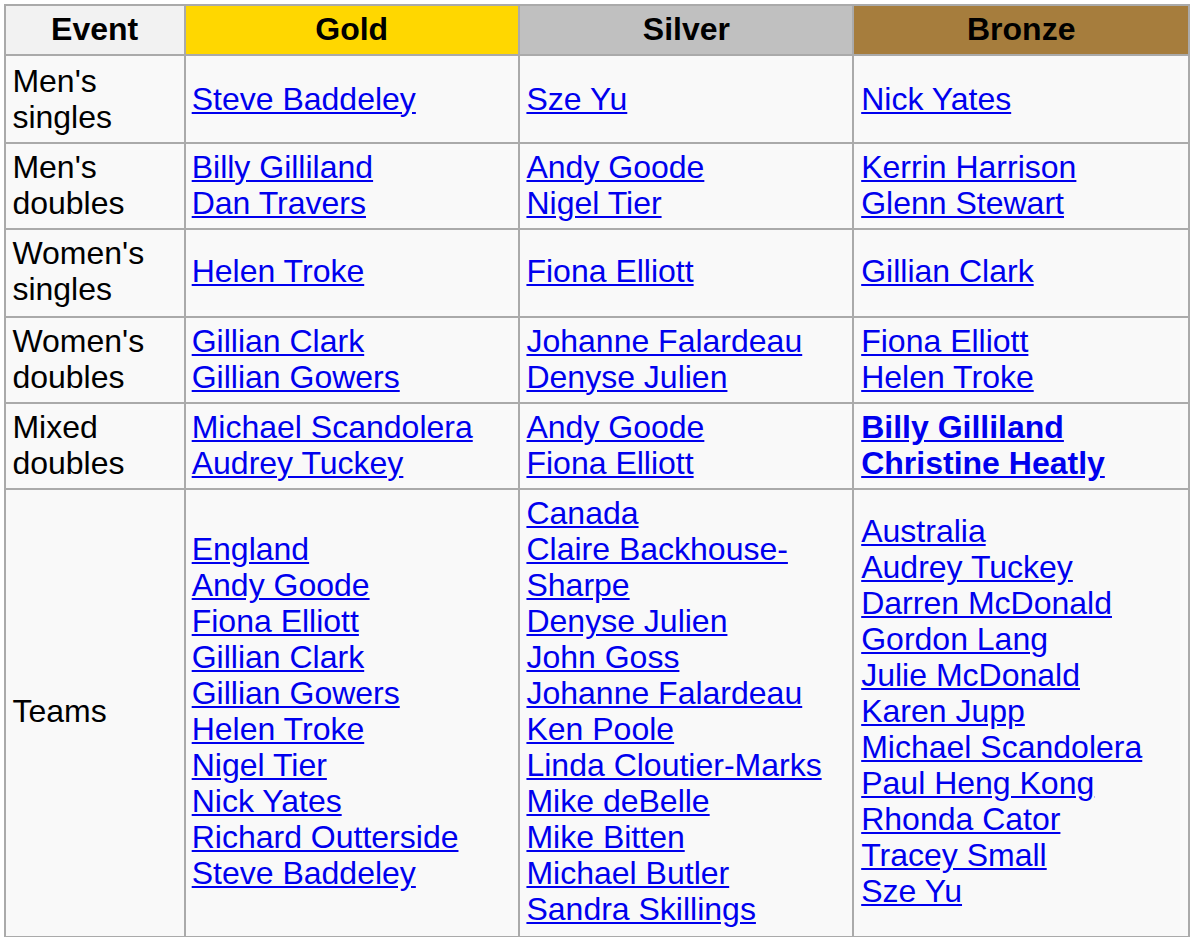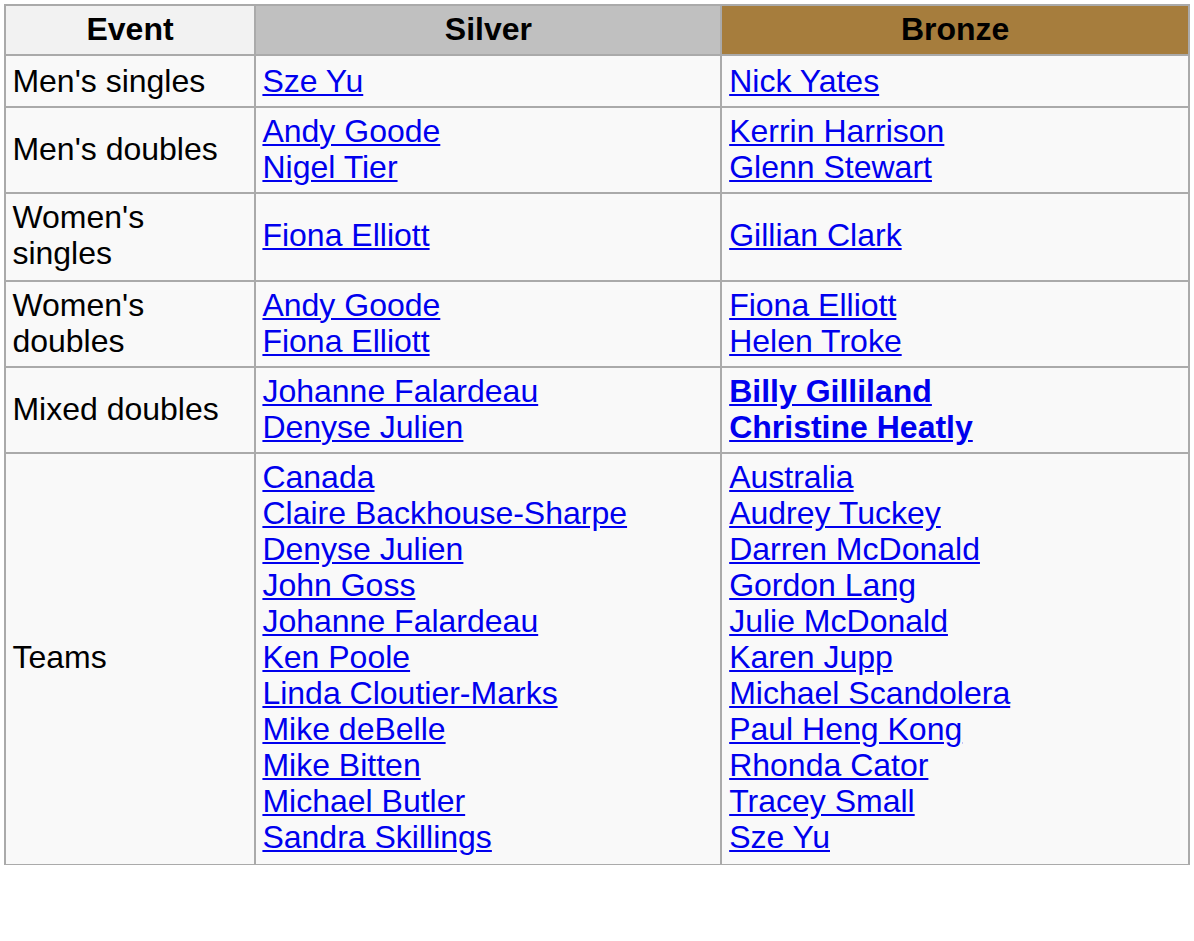- column: Gold | Steve Baddeley | Billy Gilliland Dan Travers | Helen Troke | Gillian Clark Gillian Gowers | Michael Scandolera Audrey Tuckey | England Andy Goode Fiona Elliott Gillian Clark Gillian Gowers Helen Troke Nigel Tier Nick Yates Richard Outterside Steve Baddeley
Women's doubles | Silver: Johanne Falardeau Denyse Julien -> Andy Goode Fiona Elliott
Mixed doubles | Silver: Andy Goode Fiona Elliott -> Johanne Falardeau Denyse Julien
